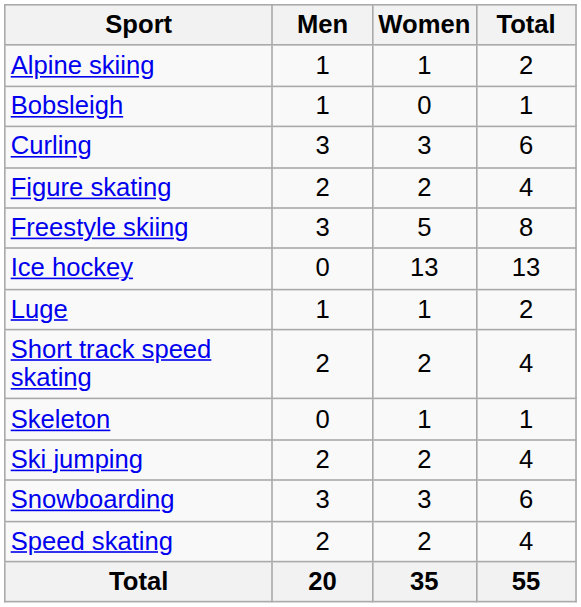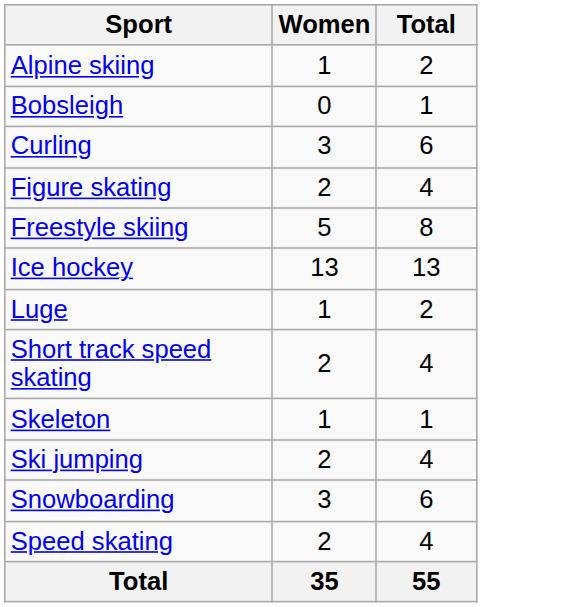- column: Men | 1 | 1 | 3 | 2 | 3 | 0 | 1 | 2 | 0 | 2 | 3 | 2 | 20
